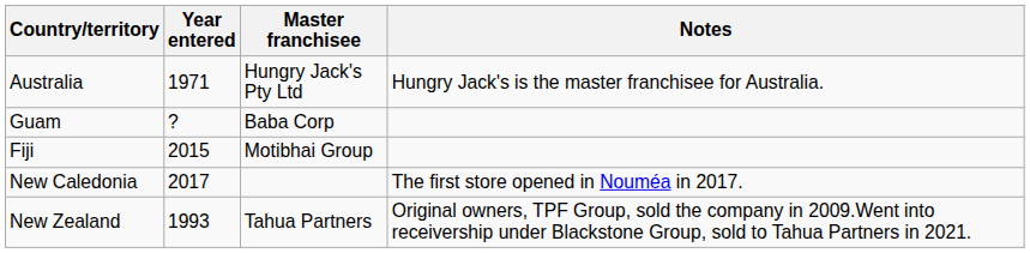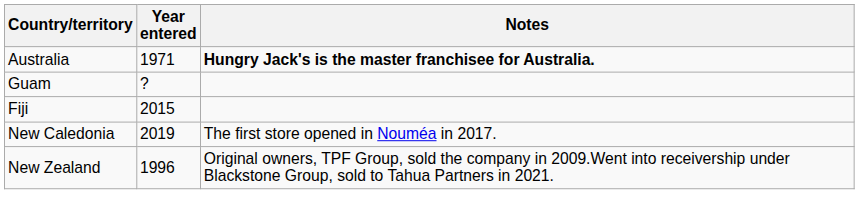- column: Master franchisee | Hungry Jack's Pty Ltd | Baba Corp | Motibhai Group | Tahua Partners
Australia | Notes: normal -> bold
New Caledonia | Year entered: 2017 -> 2019
New Zealand | Year entered: 1993 -> 1996
